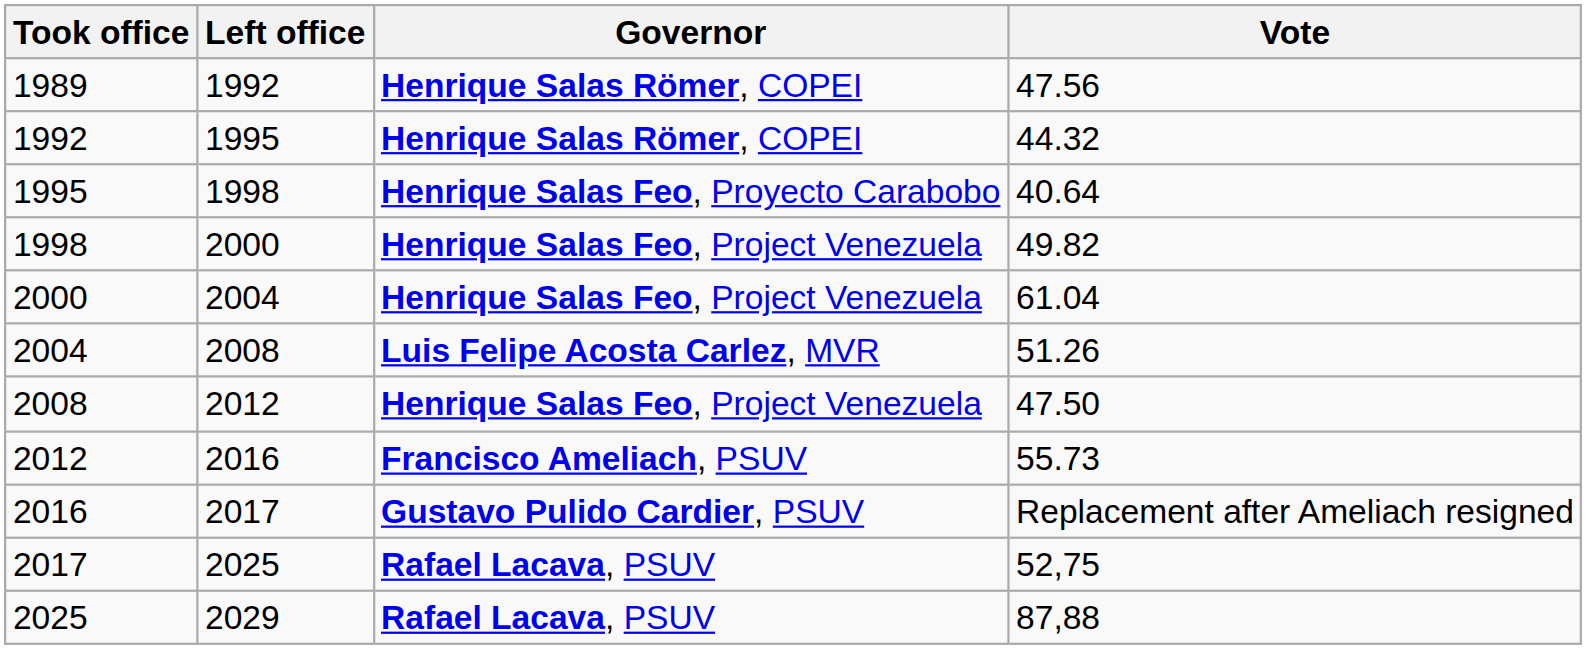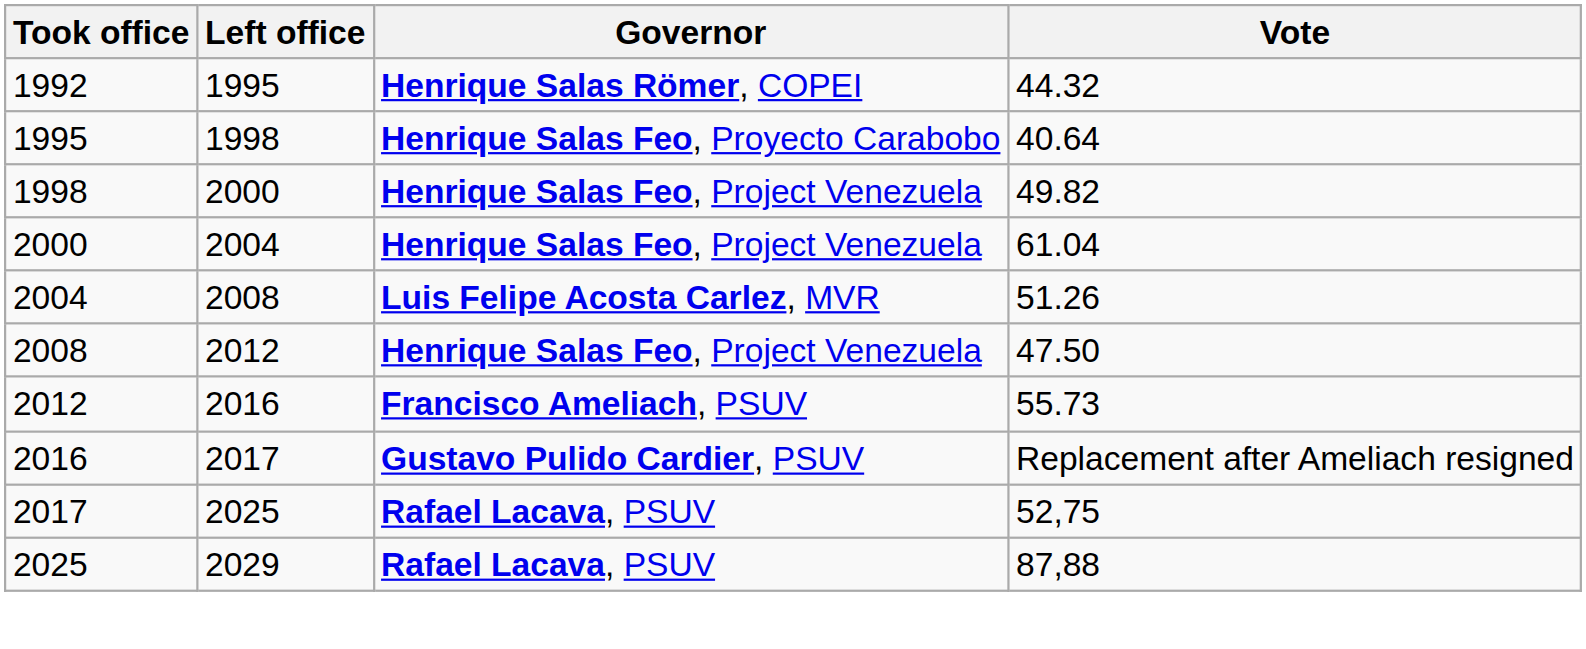- row: 1989 | 1992 | Henrique Salas Römer, COPEI | 47.56
